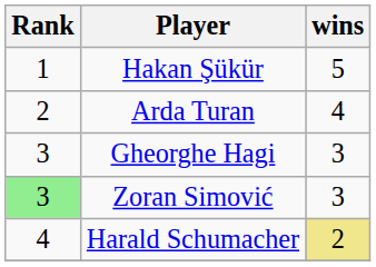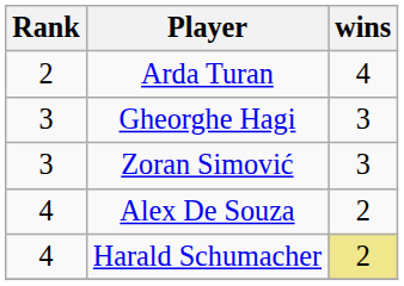- row: 1 | Hakan Şükür | 5
Zoran Simović | Rank: lightgreen background -> no background
+ row: 4 | Alex De Souza | 2
